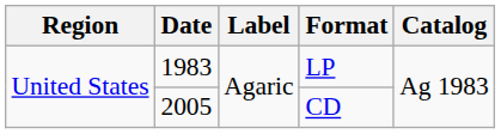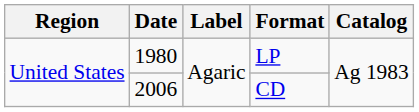LP | Date: 1983 -> 1980
CD | Date: 2005 -> 2006
